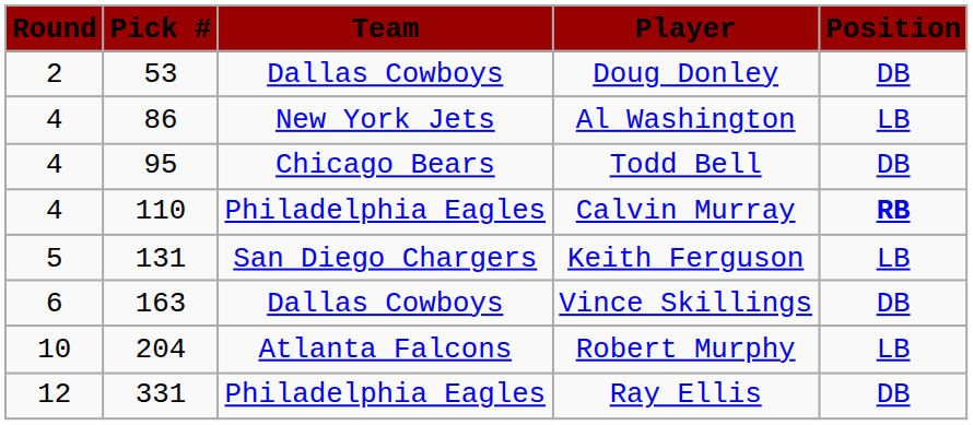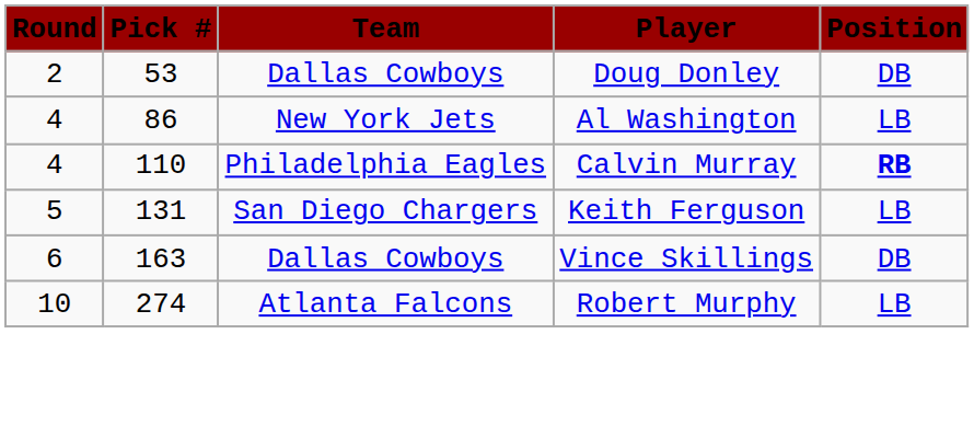- row: 4 | 95 | Chicago Bears | Todd Bell | DB
Robert Murphy | Pick #: 204 -> 274
- row: 12 | 331 | Philadelphia Eagles | Ray Ellis | DB
